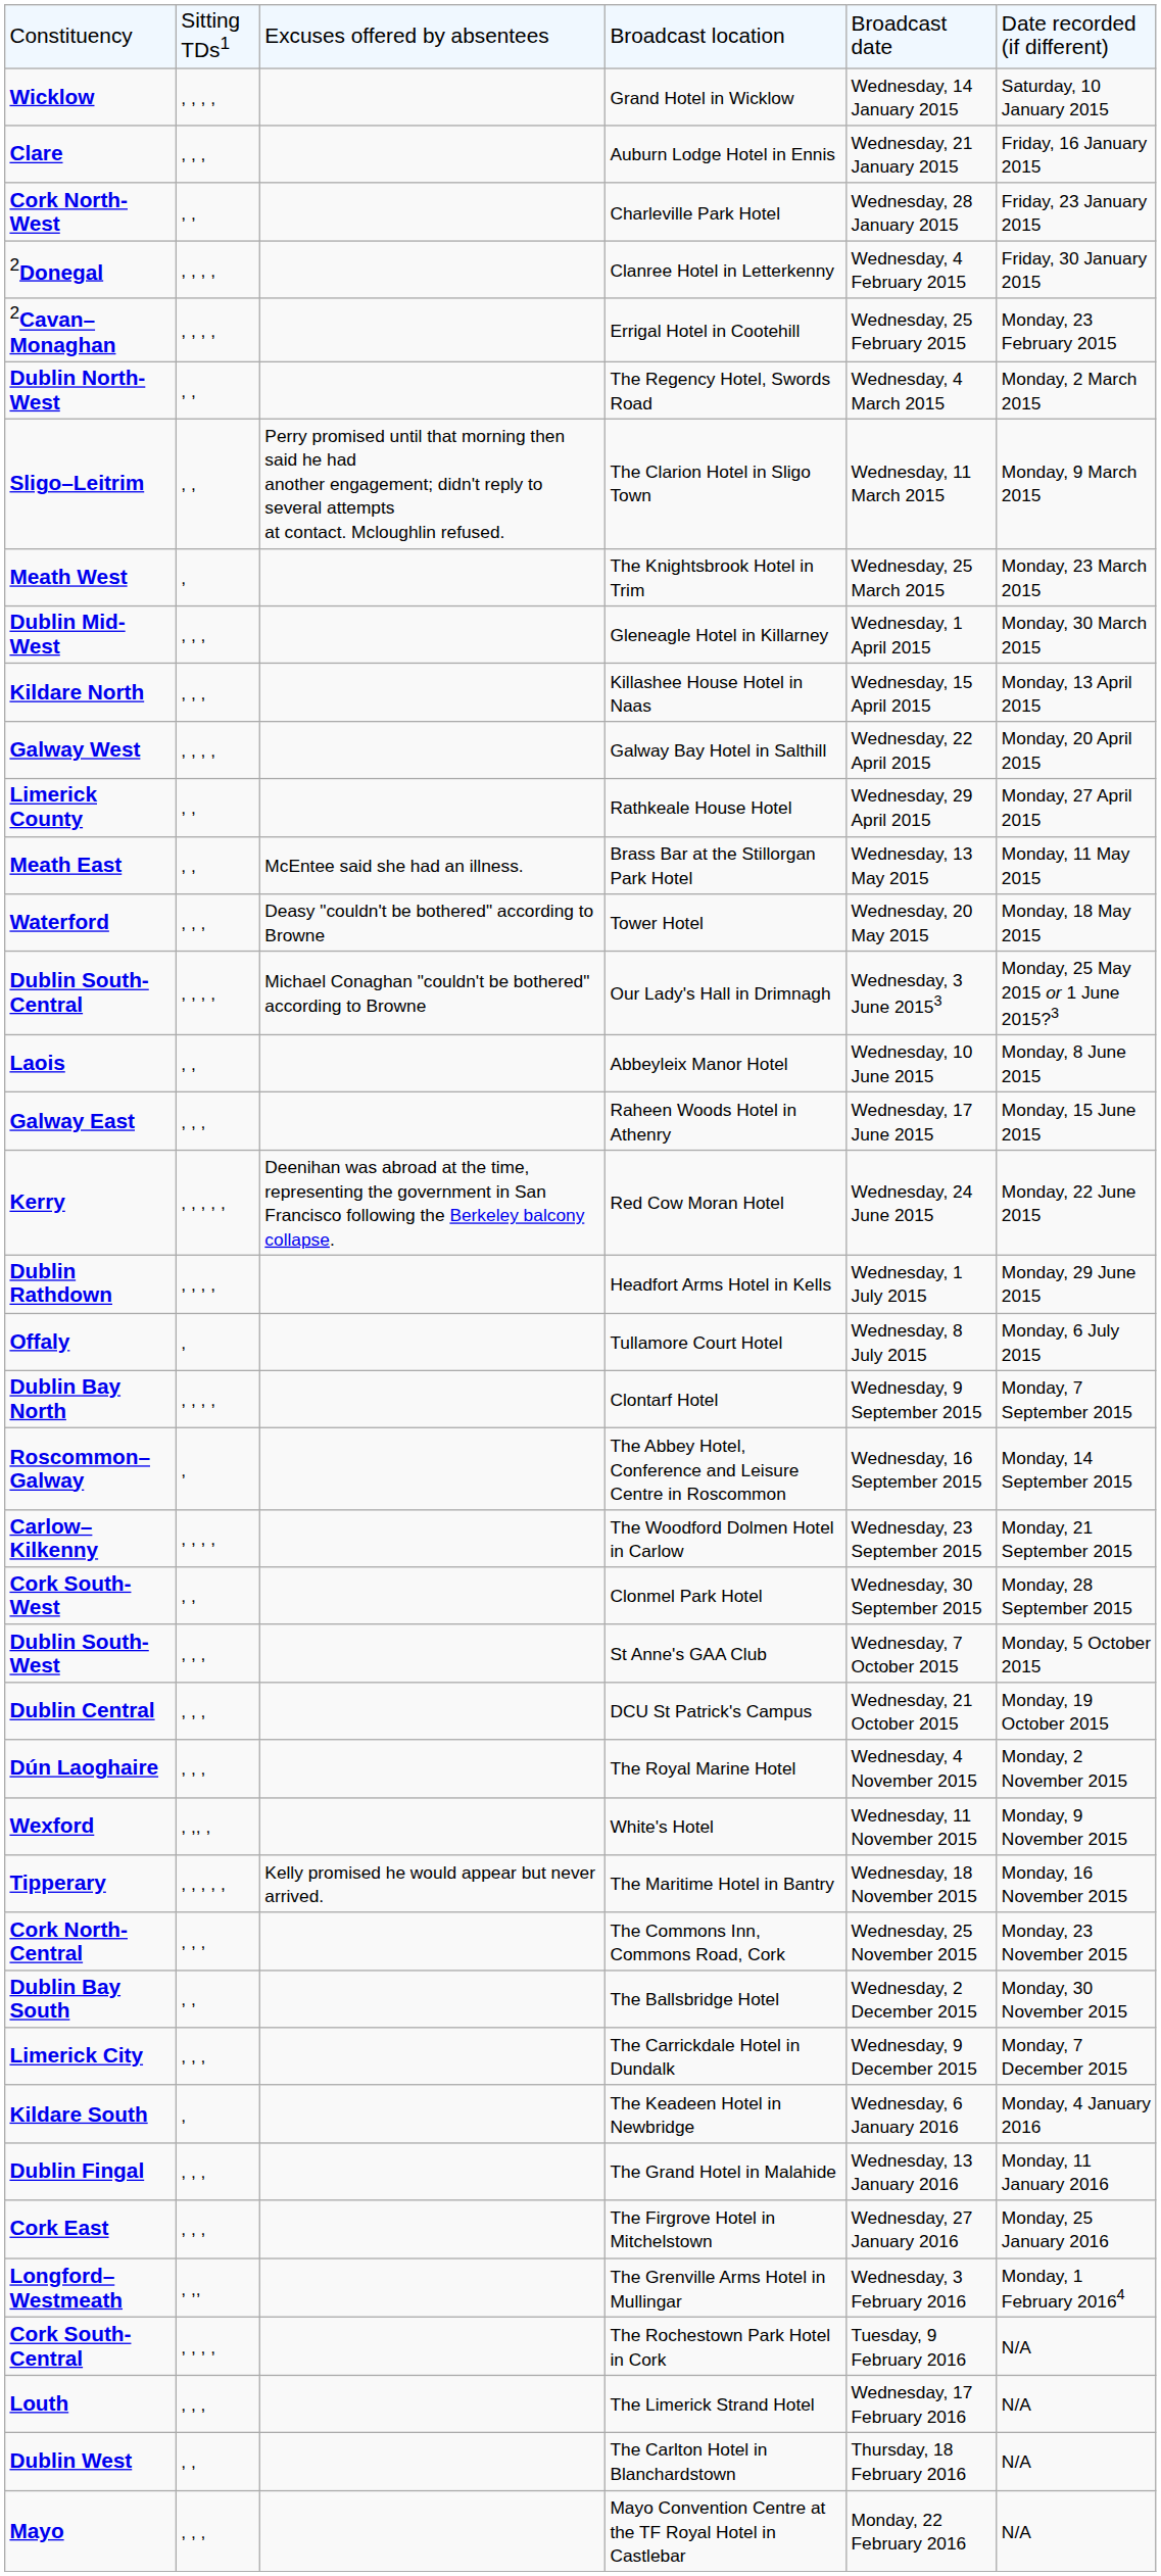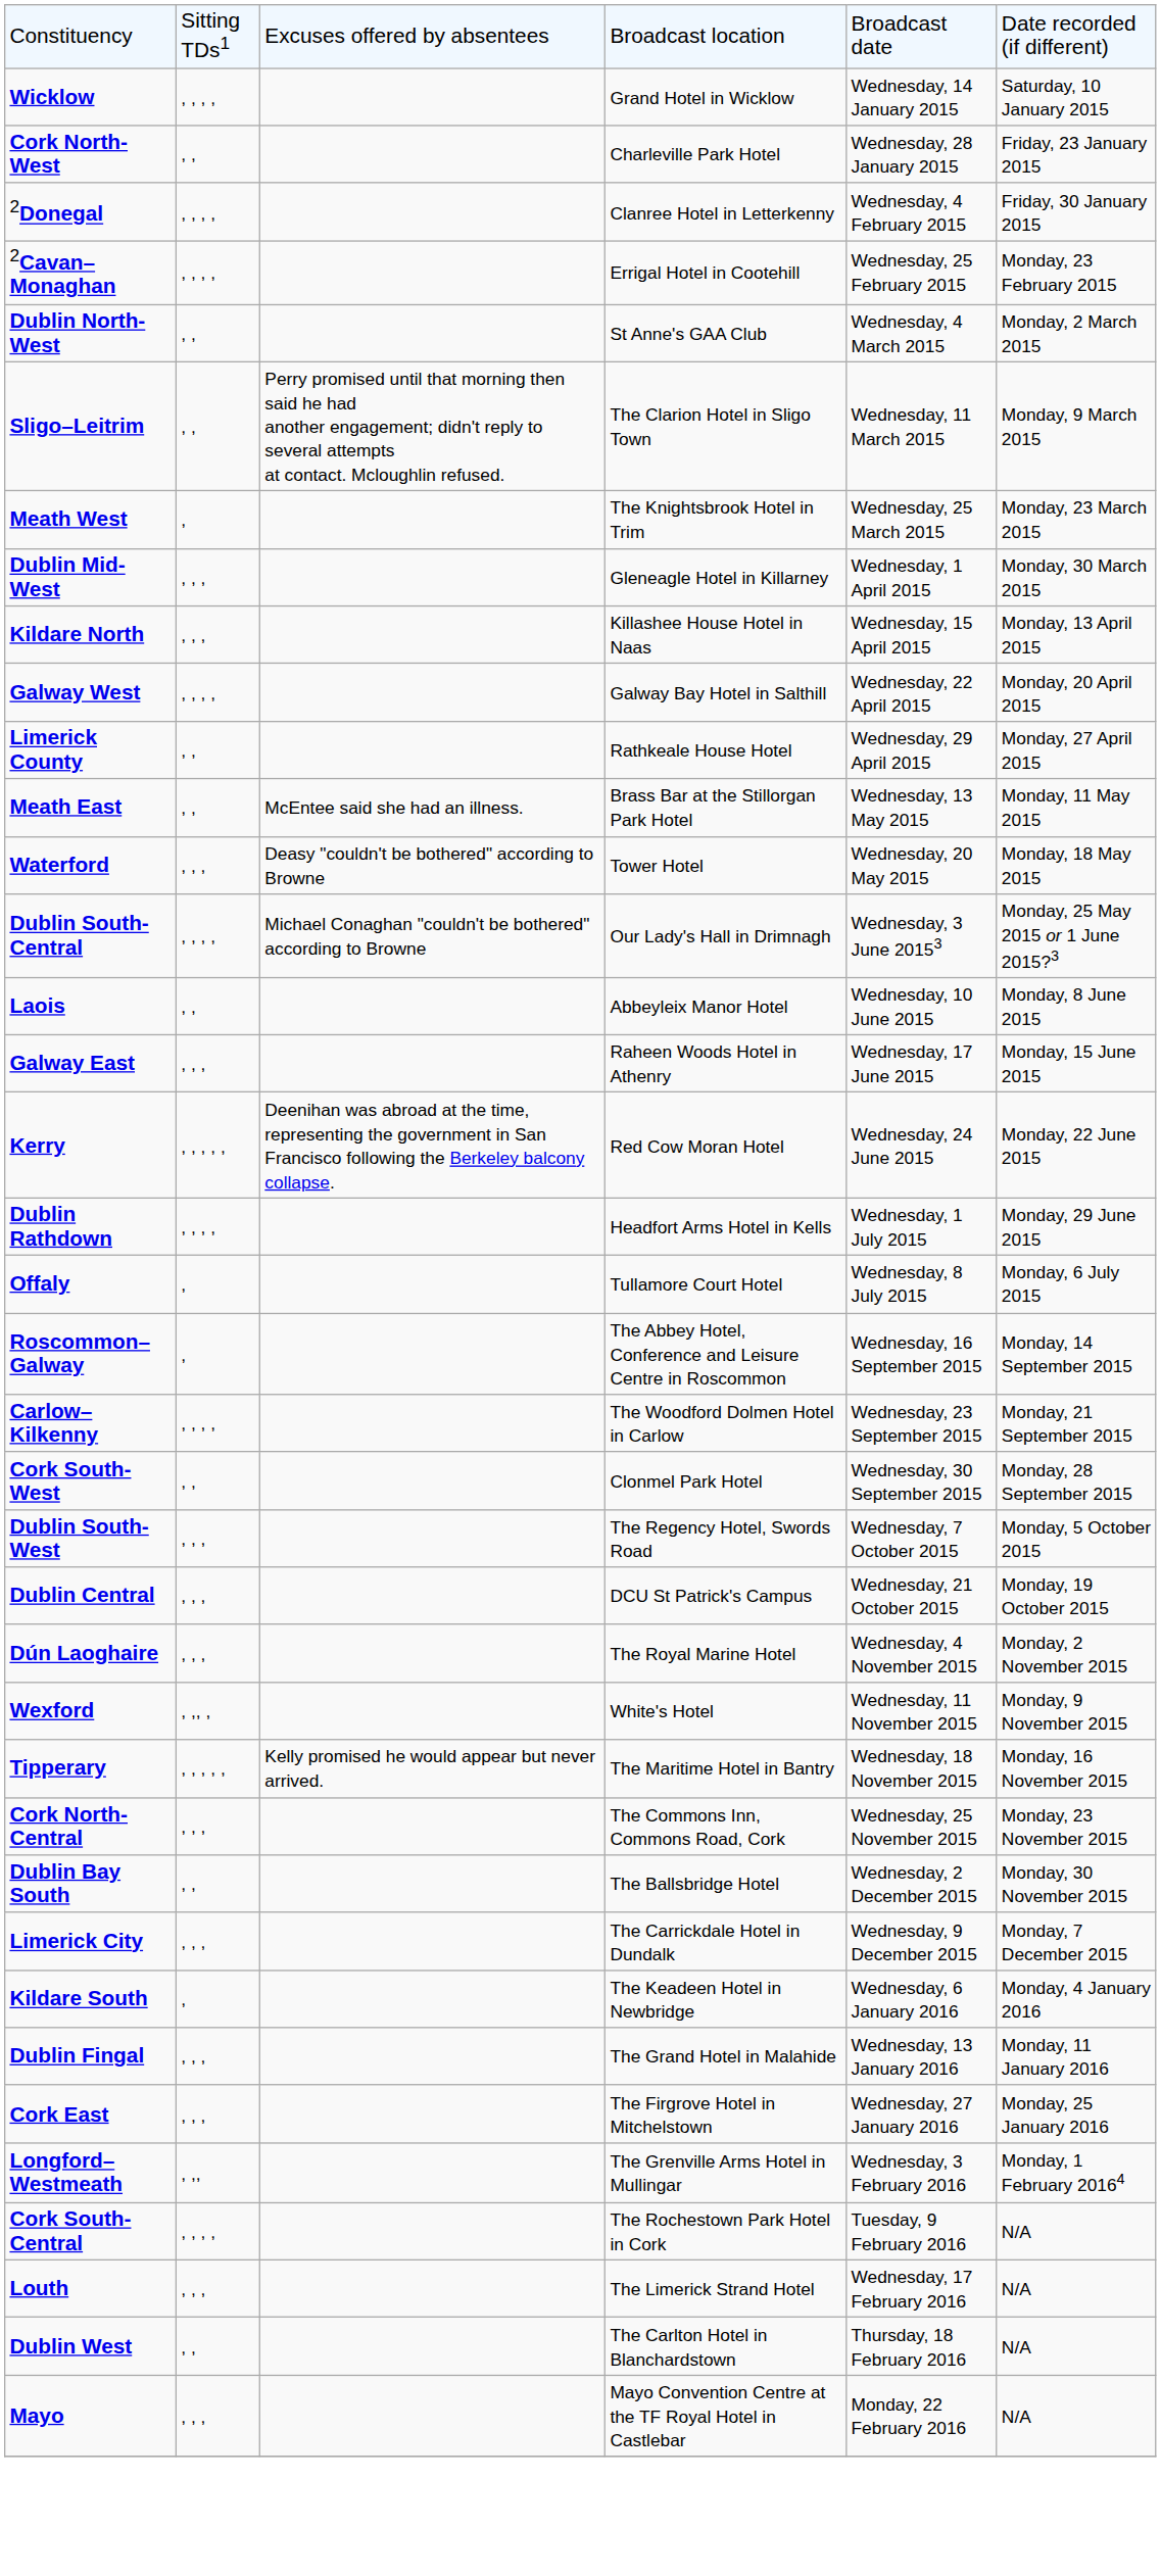- row: Clare | , , , | Auburn Lodge Hotel in Ennis | Wednesday, 21 January 2015 | Friday, 16 January 2015
Dublin North-West | column 4: The Regency Hotel, Swords Road -> St Anne's GAA Club
- row: Dublin Bay North | , , , , | Clontarf Hotel | Wednesday, 9 September 2015 | Monday, 7 September 2015
Dublin South-West | column 4: St Anne's GAA Club -> The Regency Hotel, Swords Road
